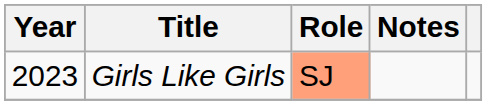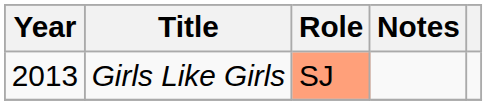Girls Like Girls | Year: 2023 -> 2013
